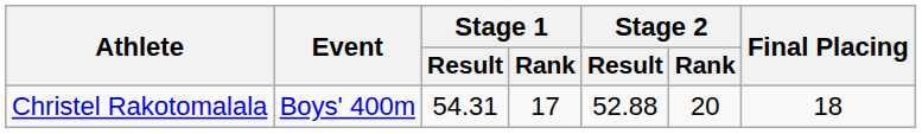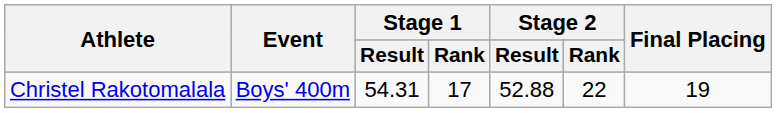Christel Rakotomalala | Stage 2 / Rank: 20 -> 22
Christel Rakotomalala | Final Placing: 18 -> 19
